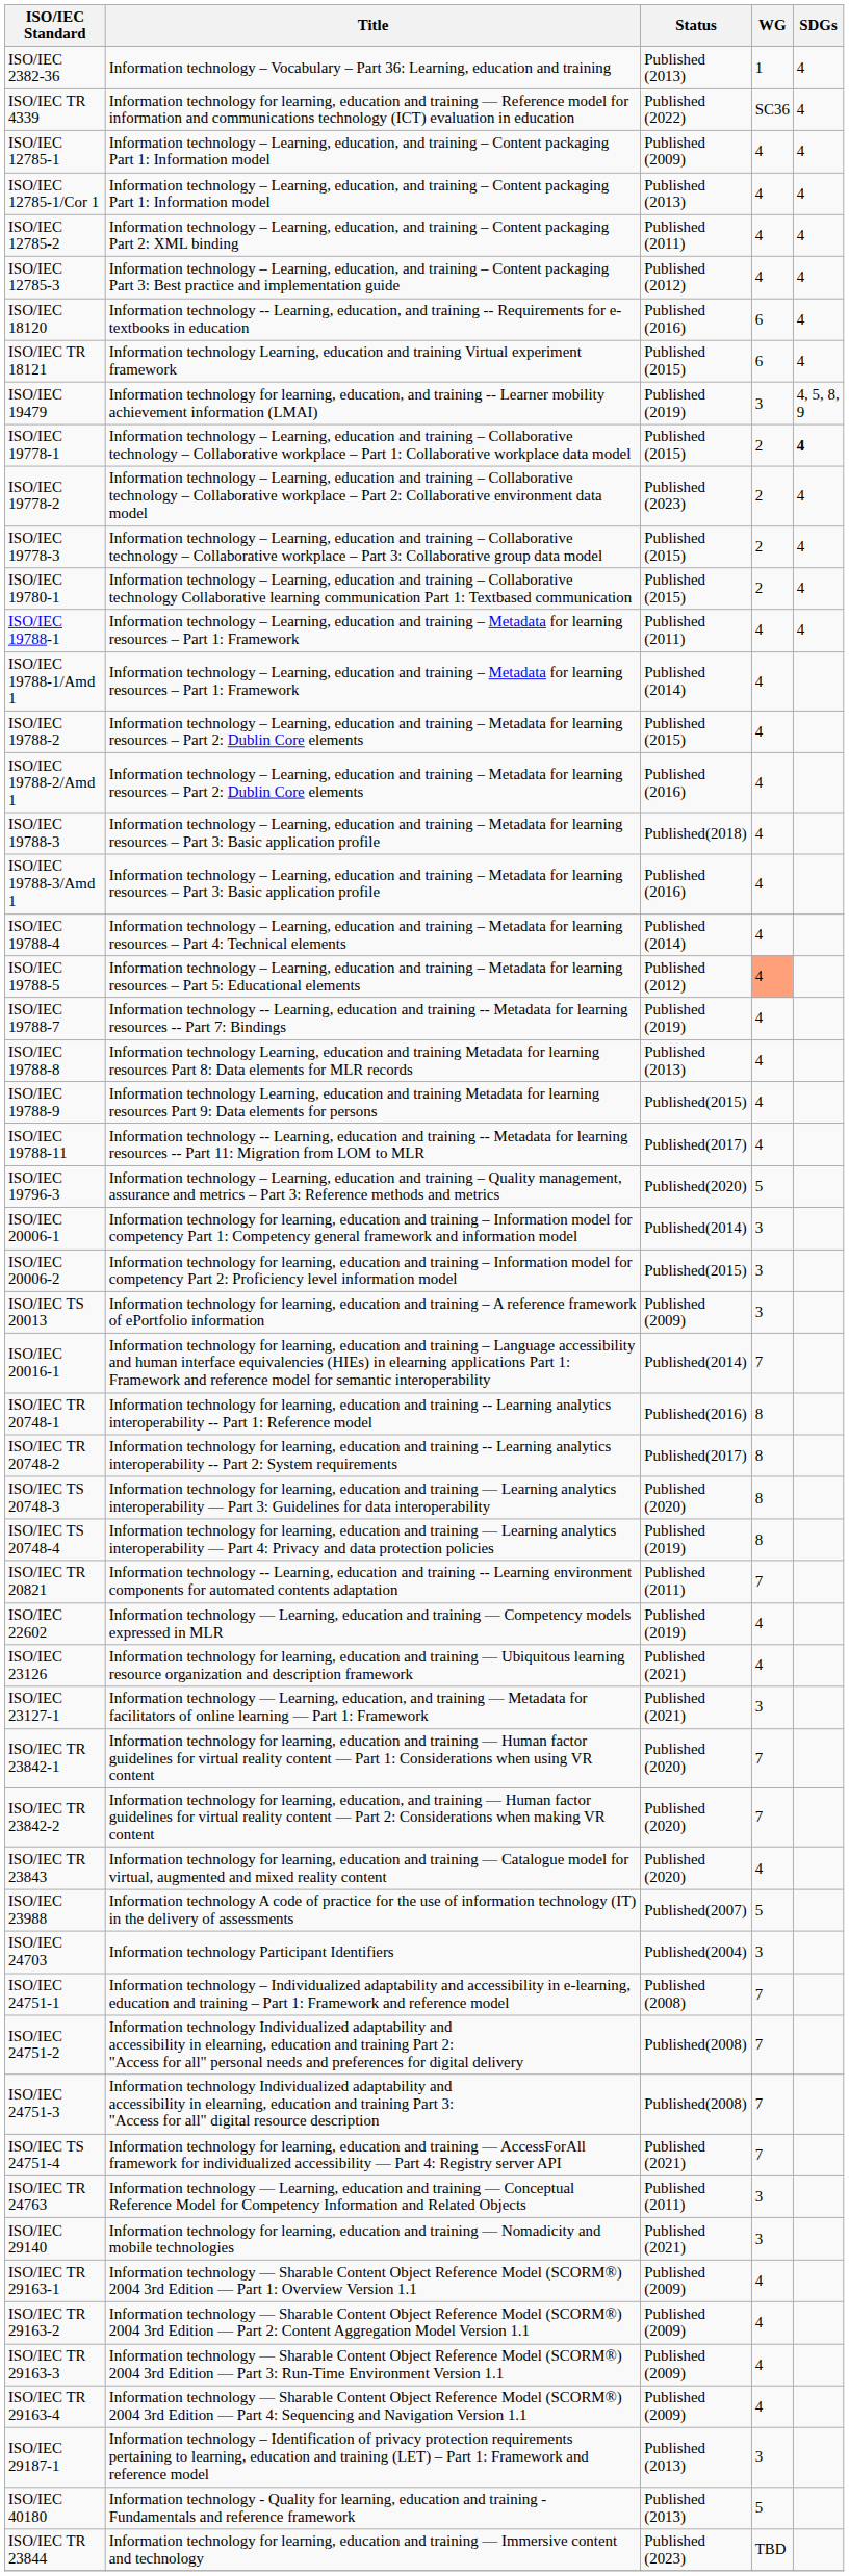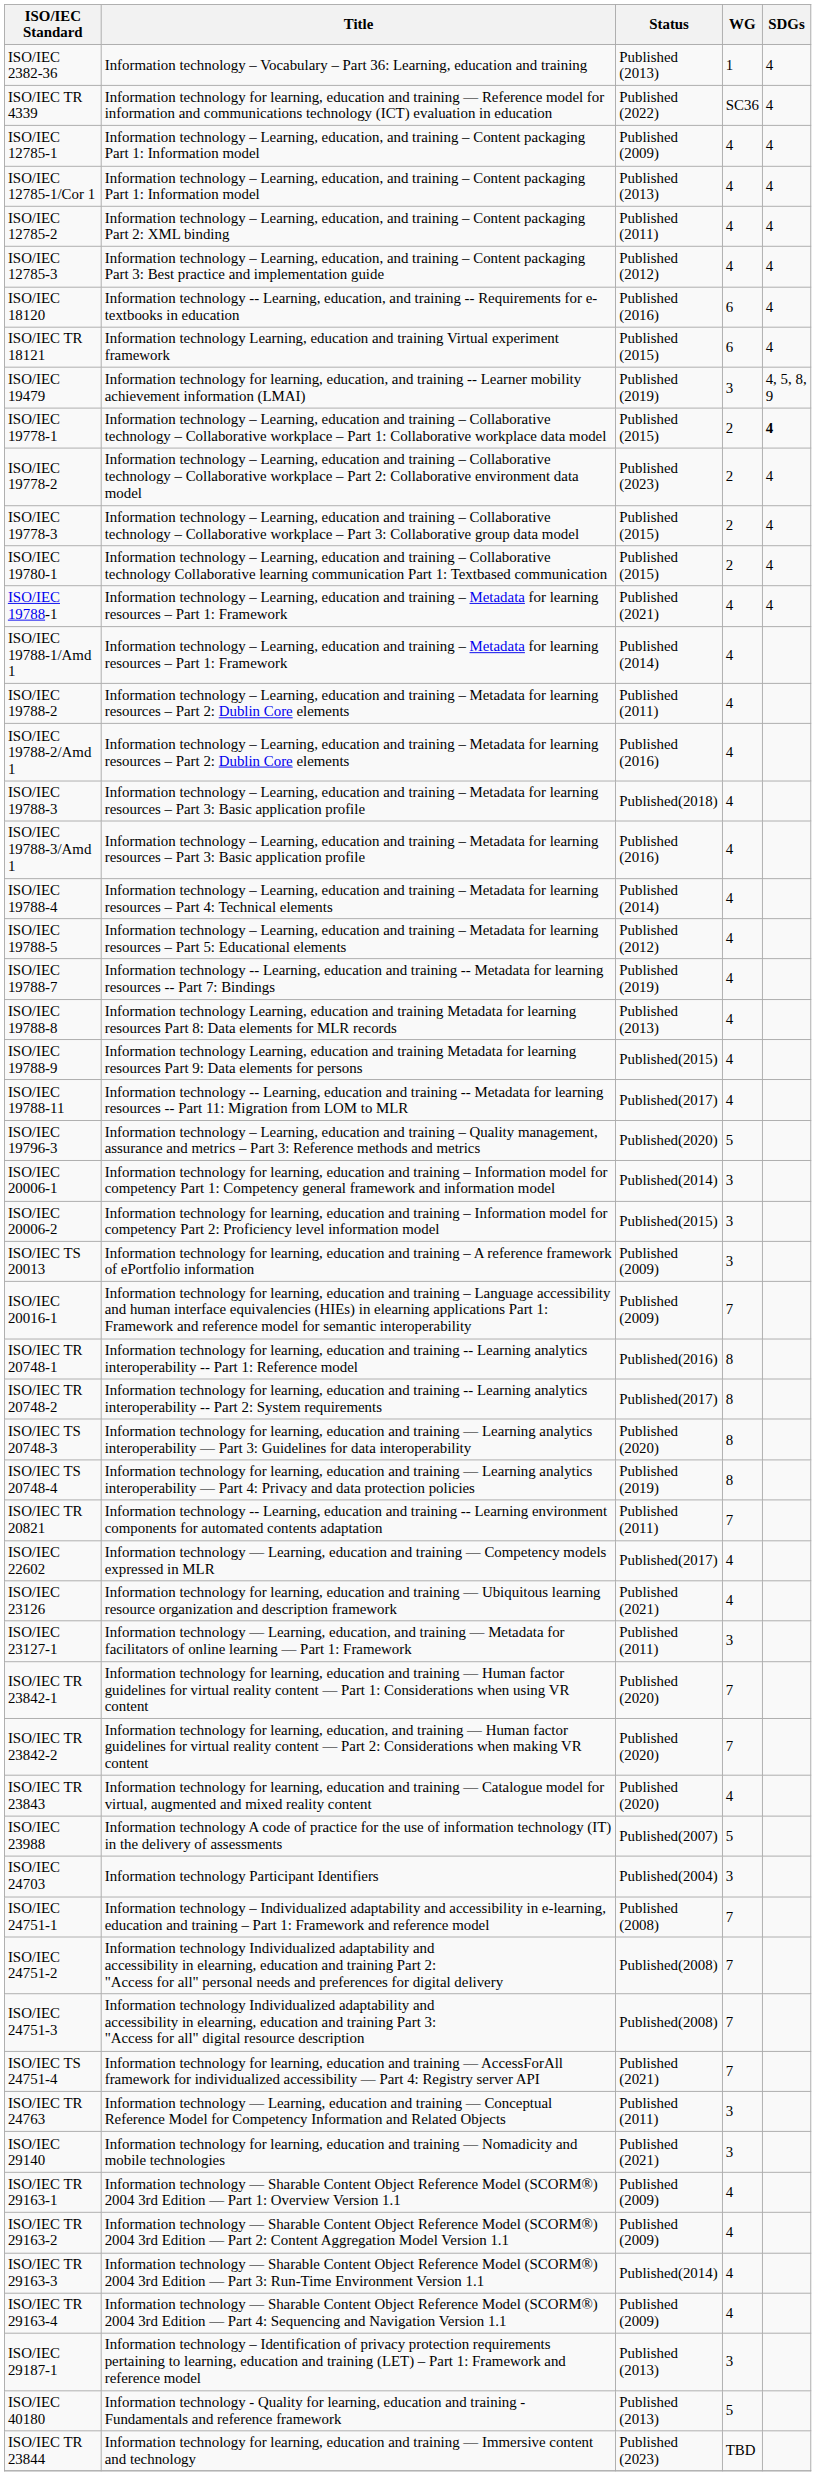ISO/IEC 19788-1 | Status: Published (2011) -> Published (2021)
ISO/IEC 19788-2 | Status: Published (2015) -> Published (2011)
ISO/IEC 19788-5 | WG: lightsalmon background -> no background
ISO/IEC 20016-1 | Status: Published(2014) -> Published (2009)
ISO/IEC 22602 | Status: Published (2019) -> Published(2017)
ISO/IEC 23127-1 | Status: Published (2021) -> Published (2011)
ISO/IEC TR 29163-3 | Status: Published (2009) -> Published(2014)
